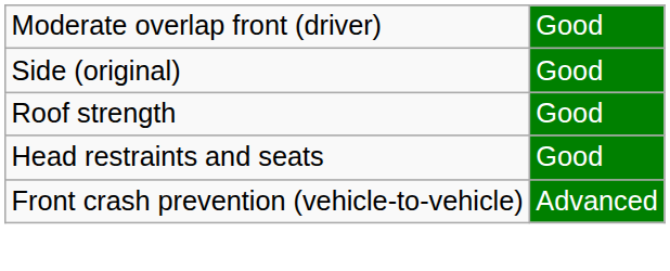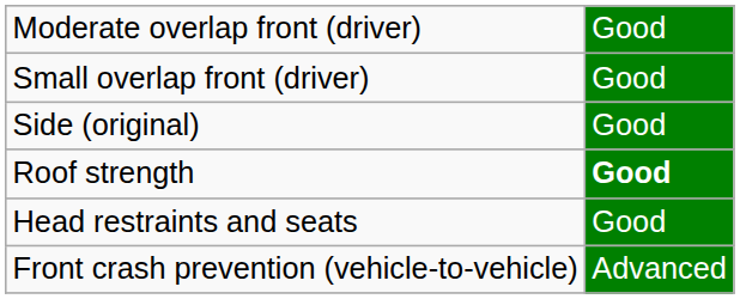+ row: Small overlap front (driver) | Good
Roof strength | column 2: normal -> bold
